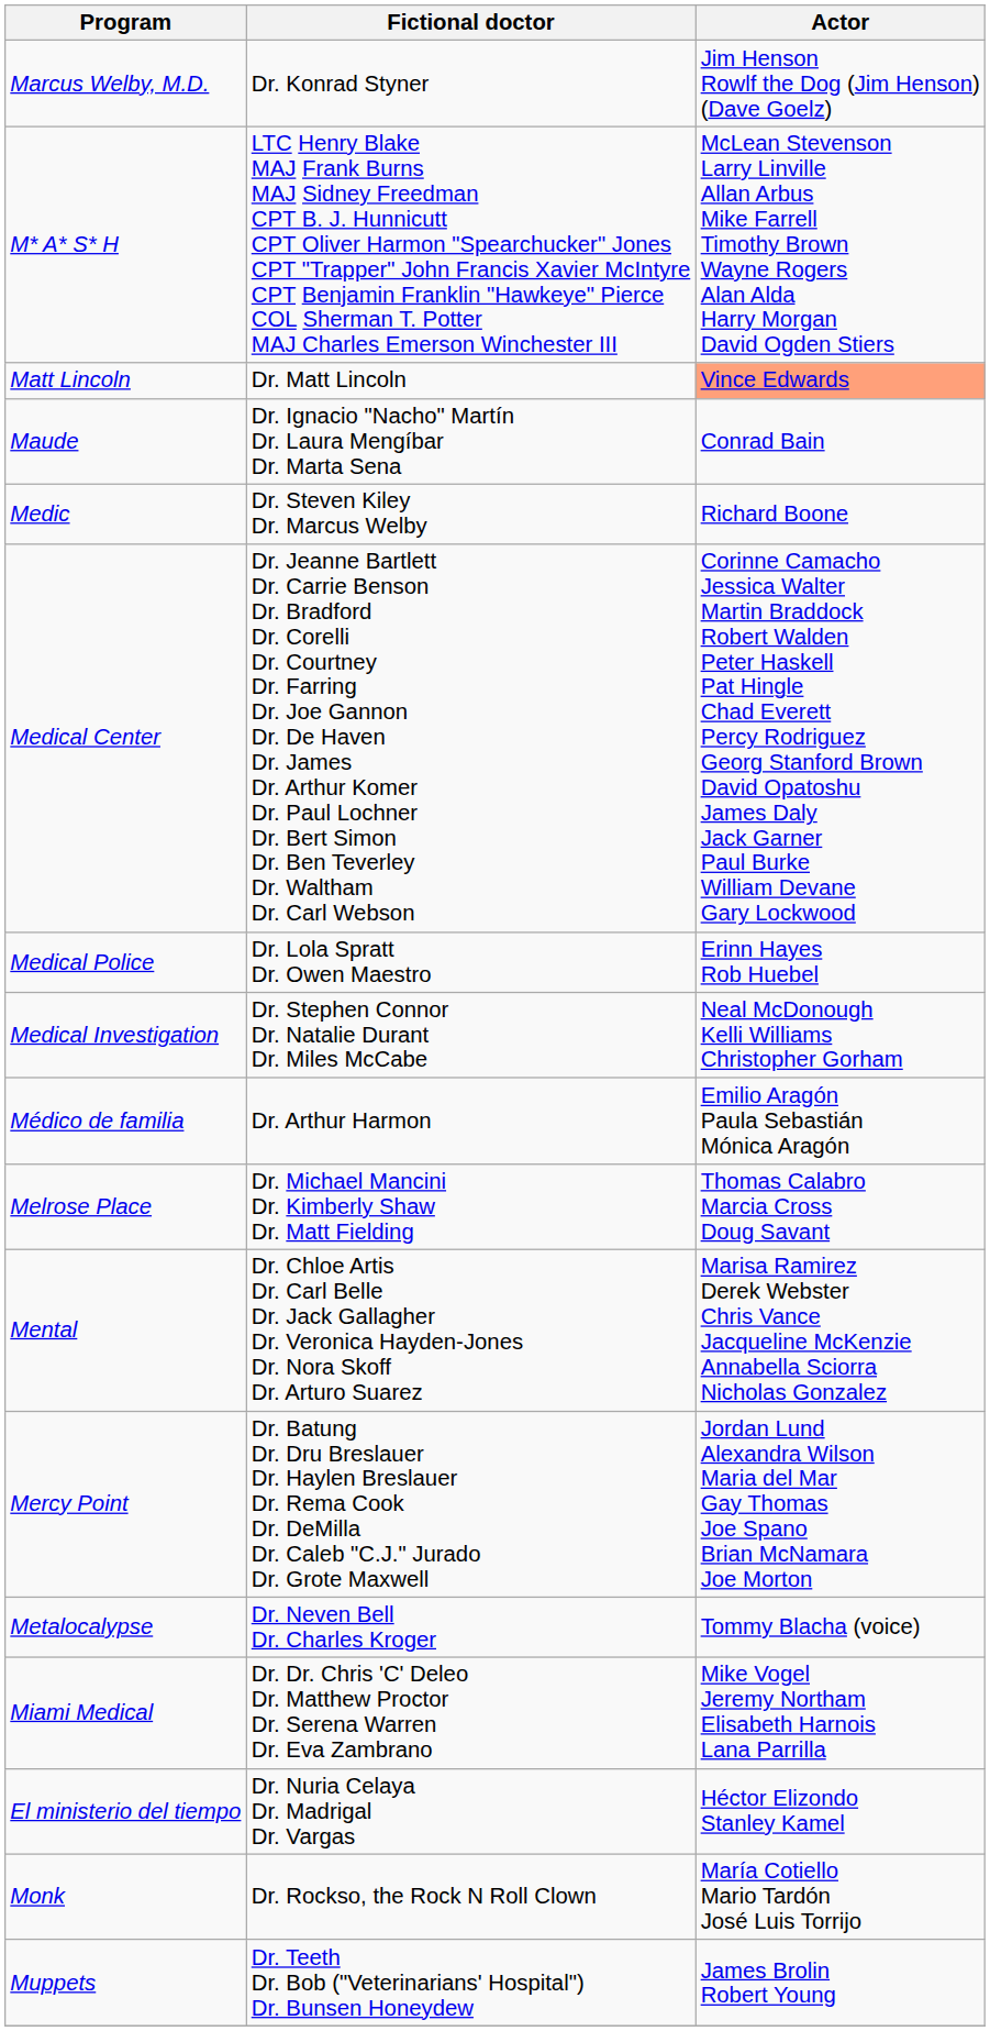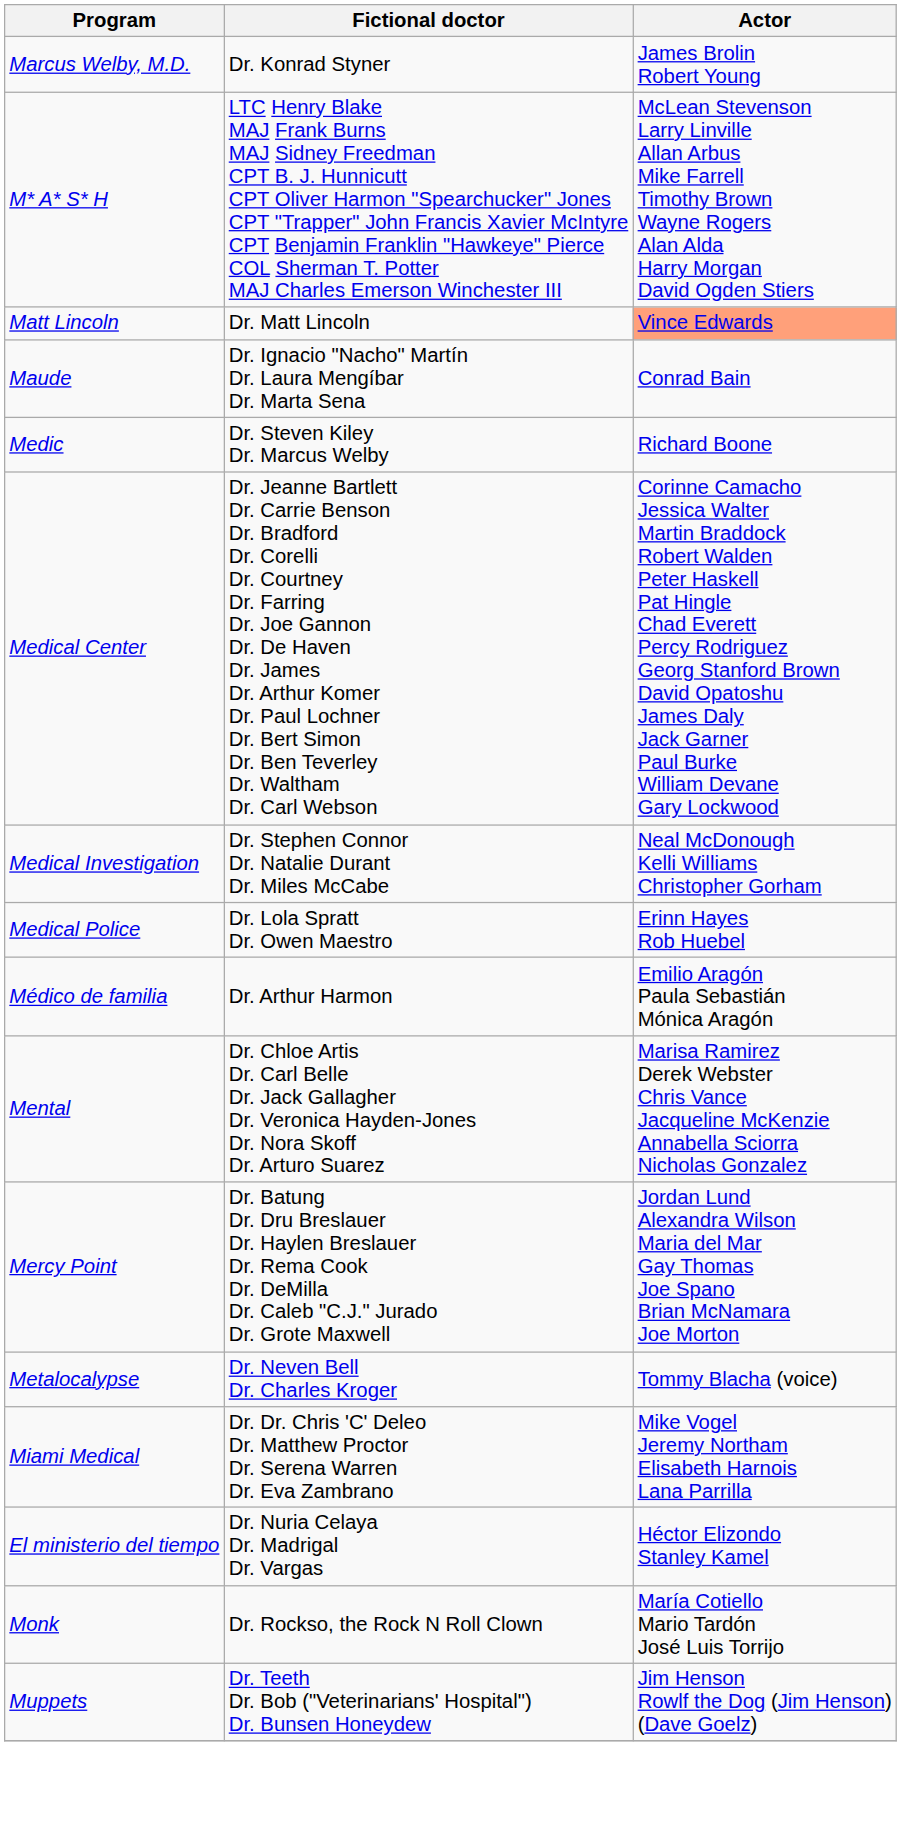Marcus Welby, M.D. | Actor: Jim Henson Rowlf the Dog (Jim Henson) (Dave Goelz) -> James Brolin Robert Young
rows swapped: Medical Investigation <-> Medical Police
- row: Melrose Place | Dr. Michael Mancini Dr. Kimberly Shaw Dr. Matt Fielding | Thomas Calabro Marcia Cross Doug Savant
Muppets | Actor: James Brolin Robert Young -> Jim Henson Rowlf the Dog (Jim Henson) (Dave Goelz)
